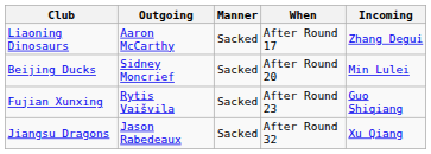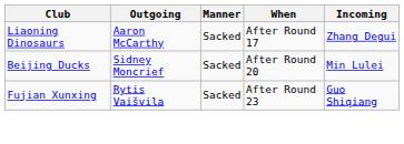- row: Jiangsu Dragons | Jason Rabedeaux | Sacked | After Round 32 | Xu Qiang
